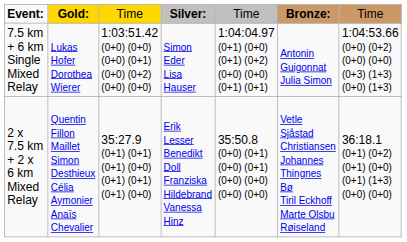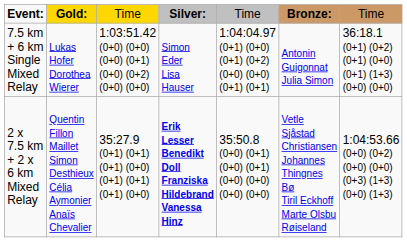7.5 km + 6 km Single Mixed Relay | column 7: 1:04:53.66 (0+0) (0+2) (0+0) (0+0) (0+3) (1+3) (0+0) (1+3) -> 36:18.1 (0+1) (0+2) (0+1) (0+0) (0+1) (1+3) (0+0) (0+0)
2 x 7.5 km + 2 x 6 km Mixed Relay | column 4: normal -> bold
2 x 7.5 km + 2 x 6 km Mixed Relay | column 7: 36:18.1 (0+1) (0+2) (0+1) (0+0) (0+1) (1+3) (0+0) (0+0) -> 1:04:53.66 (0+0) (0+2) (0+0) (0+0) (0+3) (1+3) (0+0) (1+3)
